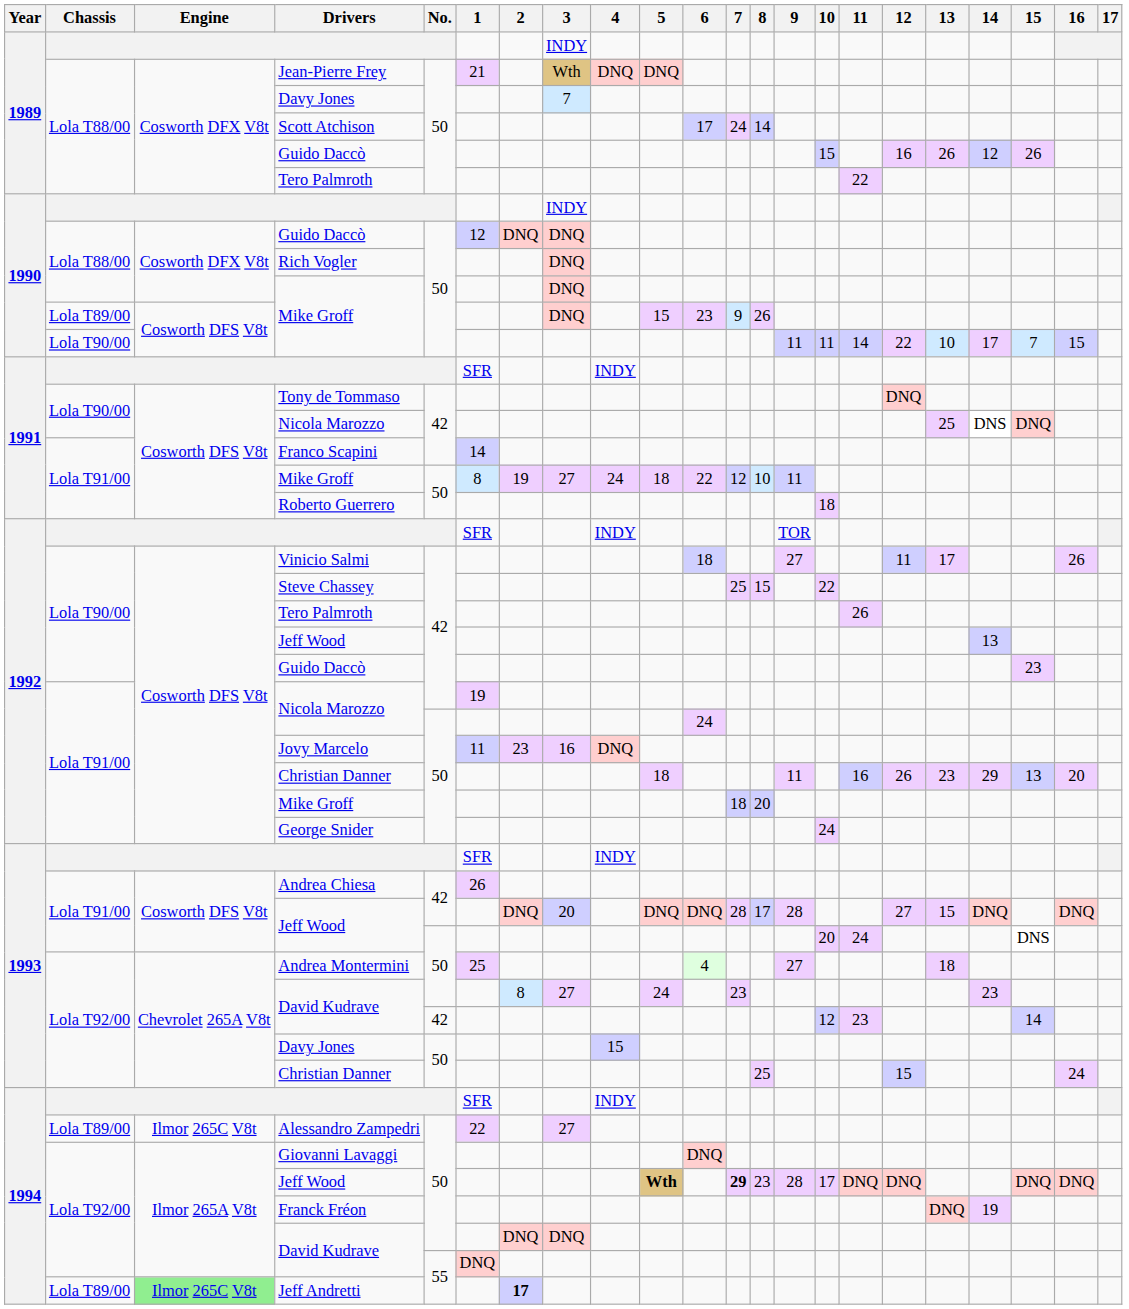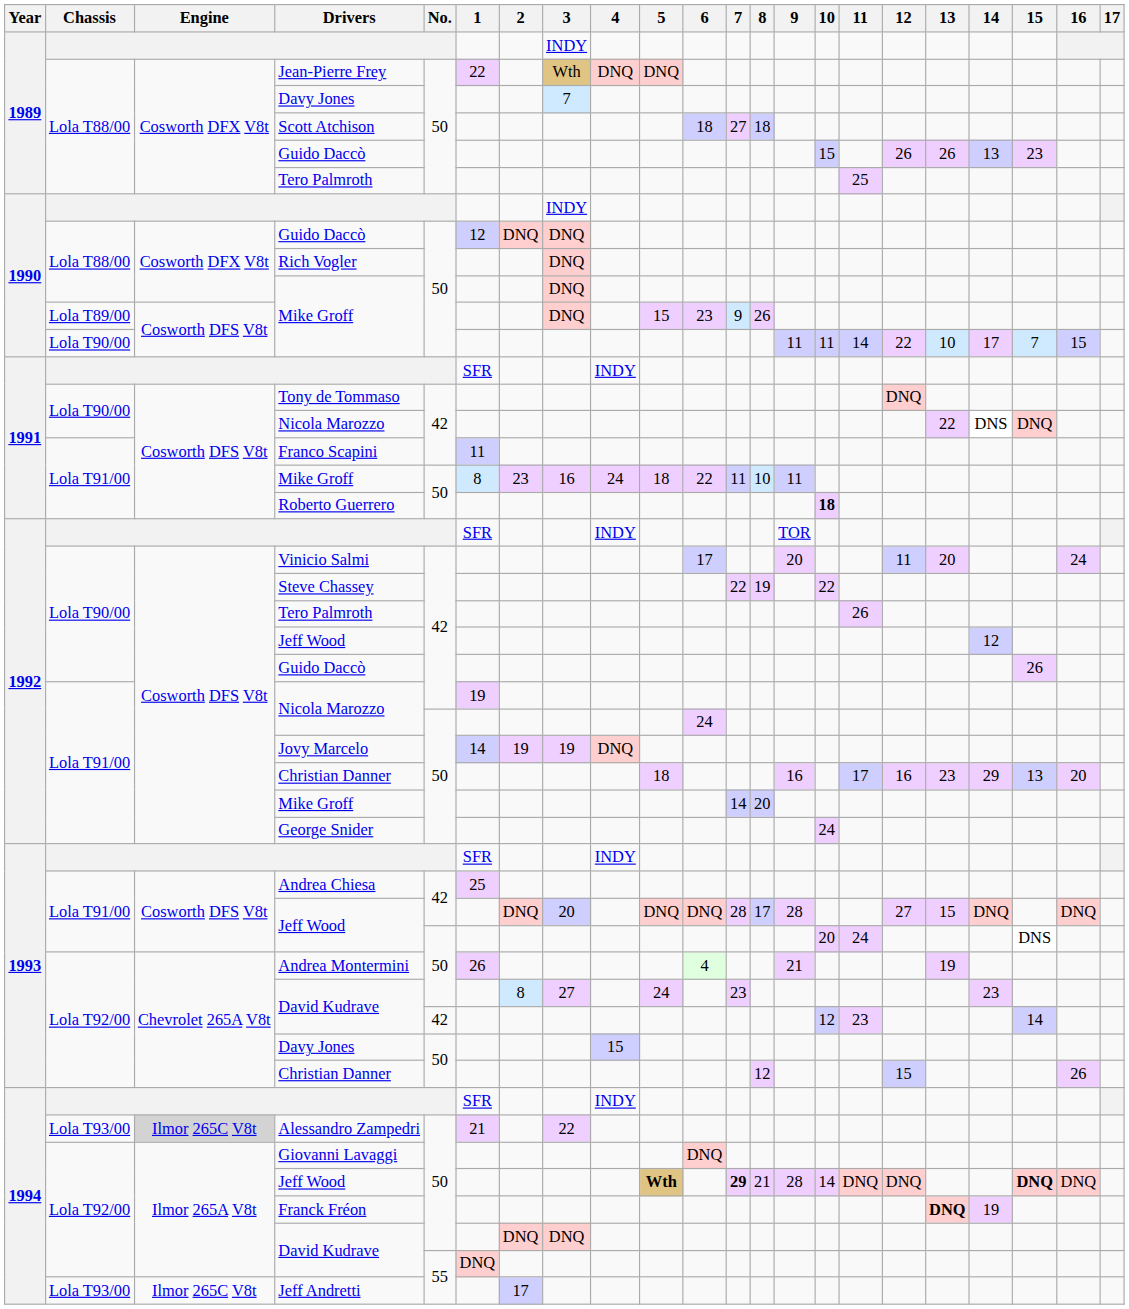Jean-Pierre Frey | 1: 21 -> 22
Scott Atchison | 6: 17 -> 18
Scott Atchison | 7: 24 -> 27
Scott Atchison | 8: 14 -> 18
1989 / Guido Daccò | 12: 16 -> 26
1989 / Guido Daccò | 14: 12 -> 13
1989 / Guido Daccò | 15: 26 -> 23
1989 / Tero Palmroth | 11: 22 -> 25
1991 / Nicola Marozzo | 13: 25 -> 22
Franco Scapini | 1: 14 -> 11
1991 / Mike Groff | 2: 19 -> 23
1991 / Mike Groff | 3: 27 -> 16
1991 / Mike Groff | 7: 12 -> 11
Roberto Guerrero | 10: normal -> bold
Vinicio Salmi | 6: 18 -> 17
Vinicio Salmi | 9: 27 -> 20
Vinicio Salmi | 13: 17 -> 20
Vinicio Salmi | 16: 26 -> 24
Steve Chassey | 7: 25 -> 22
Steve Chassey | 8: 15 -> 19
1992 / Jeff Wood | 14: 13 -> 12
1992 / Guido Daccò | 15: 23 -> 26
Jovy Marcelo | 1: 11 -> 14
Jovy Marcelo | 2: 23 -> 19
Jovy Marcelo | 3: 16 -> 19
1992 / Christian Danner | 9: 11 -> 16
1992 / Christian Danner | 11: 16 -> 17
1992 / Christian Danner | 12: 26 -> 16
1992 / Mike Groff | 7: 18 -> 14
Andrea Chiesa | 1: 26 -> 25
Andrea Montermini | 1: 25 -> 26
Andrea Montermini | 9: 27 -> 21
Andrea Montermini | 13: 18 -> 19
1993 / Christian Danner | 8: 25 -> 12
1993 / Christian Danner | 16: 24 -> 26
Alessandro Zampedri | Chassis: Lola T89/00 -> Lola T93/00
Alessandro Zampedri | Engine: no background -> lightgrey background
Alessandro Zampedri | 1: 22 -> 21
Alessandro Zampedri | 3: 27 -> 22
1994 / Jeff Wood | 8: 23 -> 21
1994 / Jeff Wood | 10: 17 -> 14
1994 / Jeff Wood | 15: normal -> bold
Franck Fréon | 13: normal -> bold
Jeff Andretti | Chassis: Lola T89/00 -> Lola T93/00
Jeff Andretti | Engine: lightgreen background -> no background
Jeff Andretti | 2: bold -> normal
